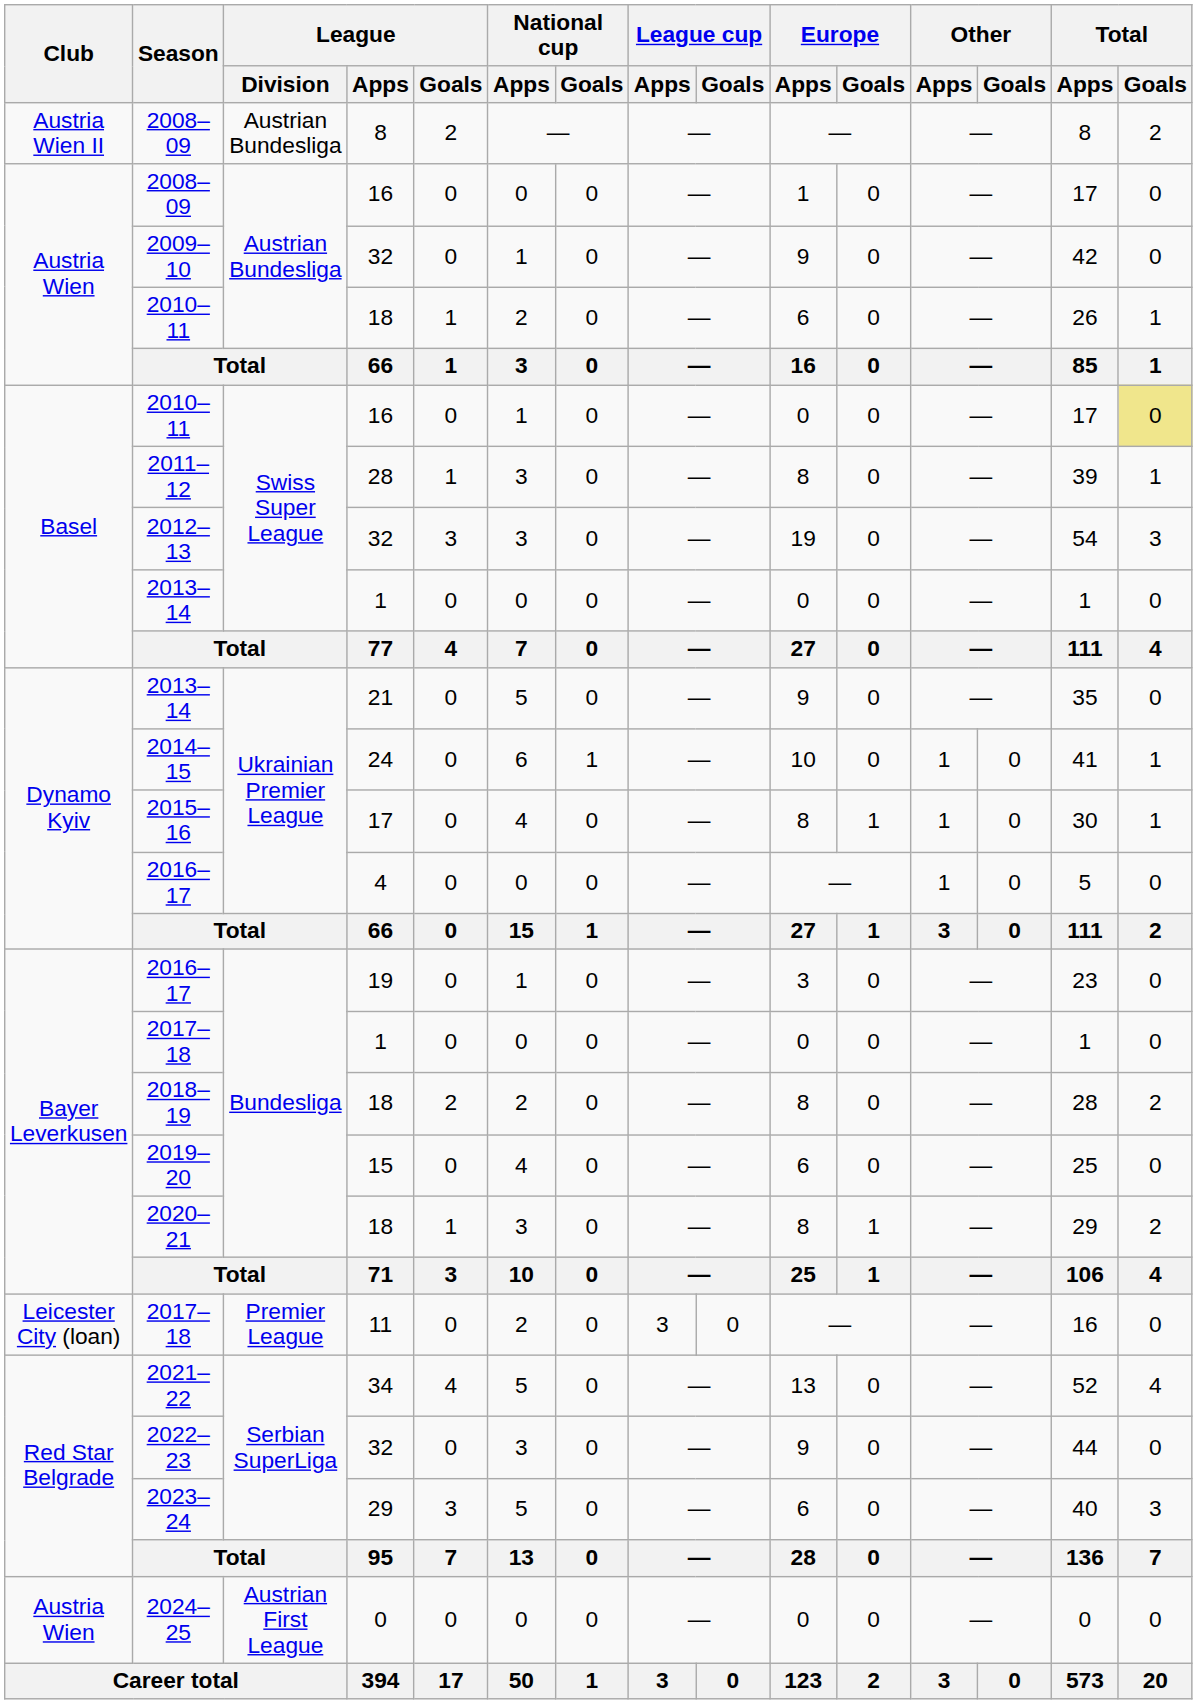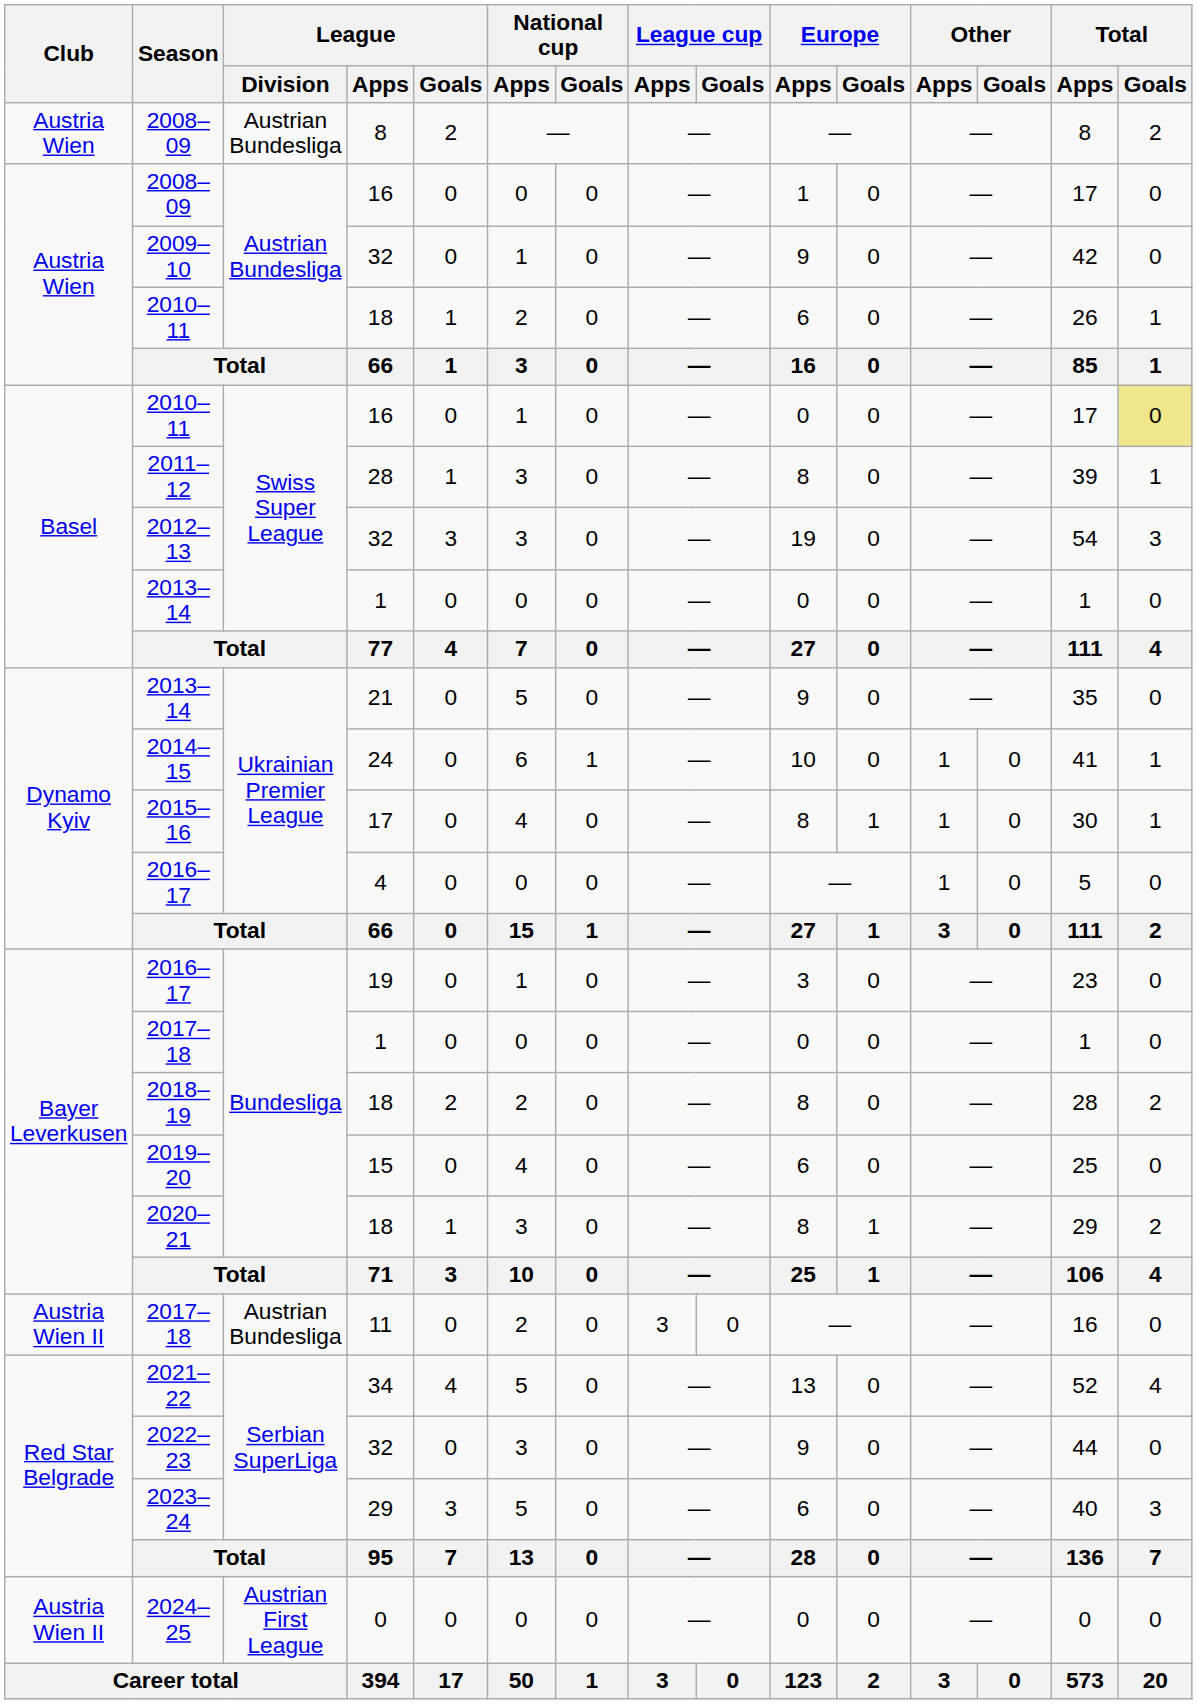2008–09 / 8 | Club: Austria Wien II -> Austria Wien
2017–18 / 11 | Club: Leicester City (loan) -> Austria Wien II
2017–18 / 11 | League / Division: Premier League -> Austrian Bundesliga
2024–25 | Club: Austria Wien -> Austria Wien II
